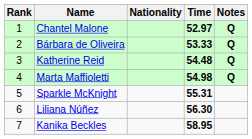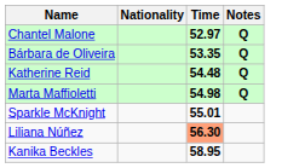- column: Rank | 1 | 2 | 3 | 4 | 5 | 6 | 7
Bárbara de Oliveira | Time: 53.33 -> 53.35
Sparkle McKnight | Time: 55.31 -> 55.01
Liliana Núñez | Time: no background -> lightsalmon background
